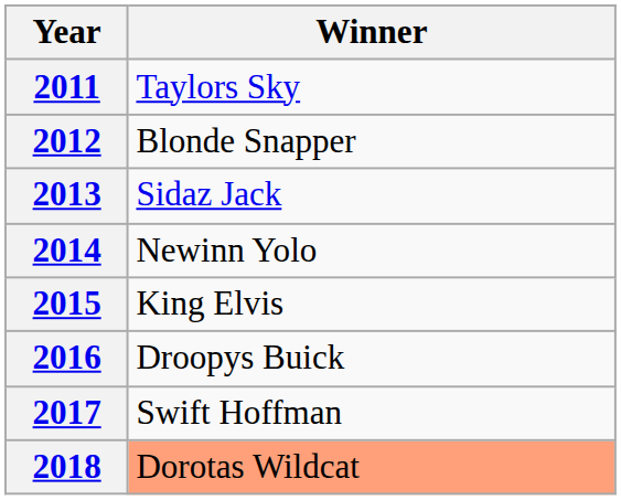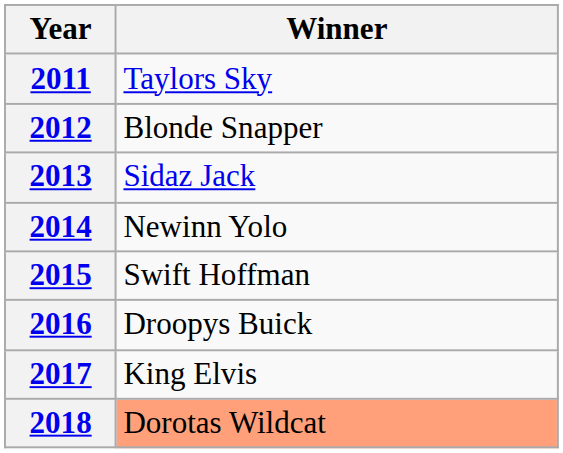2015 | Winner: King Elvis -> Swift Hoffman
2017 | Winner: Swift Hoffman -> King Elvis
